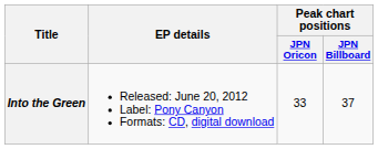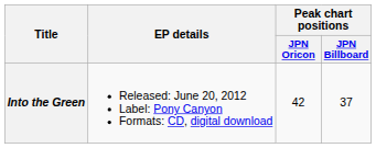Into the Green | Peak chart positions / JPN Oricon: 33 -> 42
